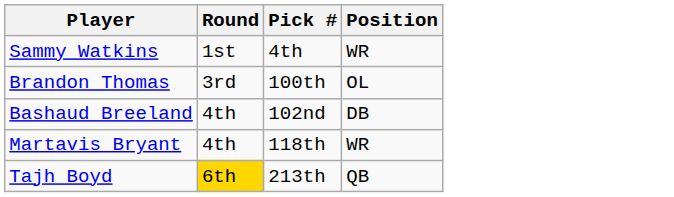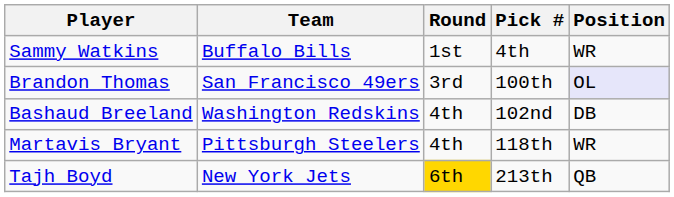+ column: Team | Buffalo Bills | San Francisco 49ers | Washington Redskins | Pittsburgh Steelers | New York Jets
Brandon Thomas | Position: no background -> lavender background
